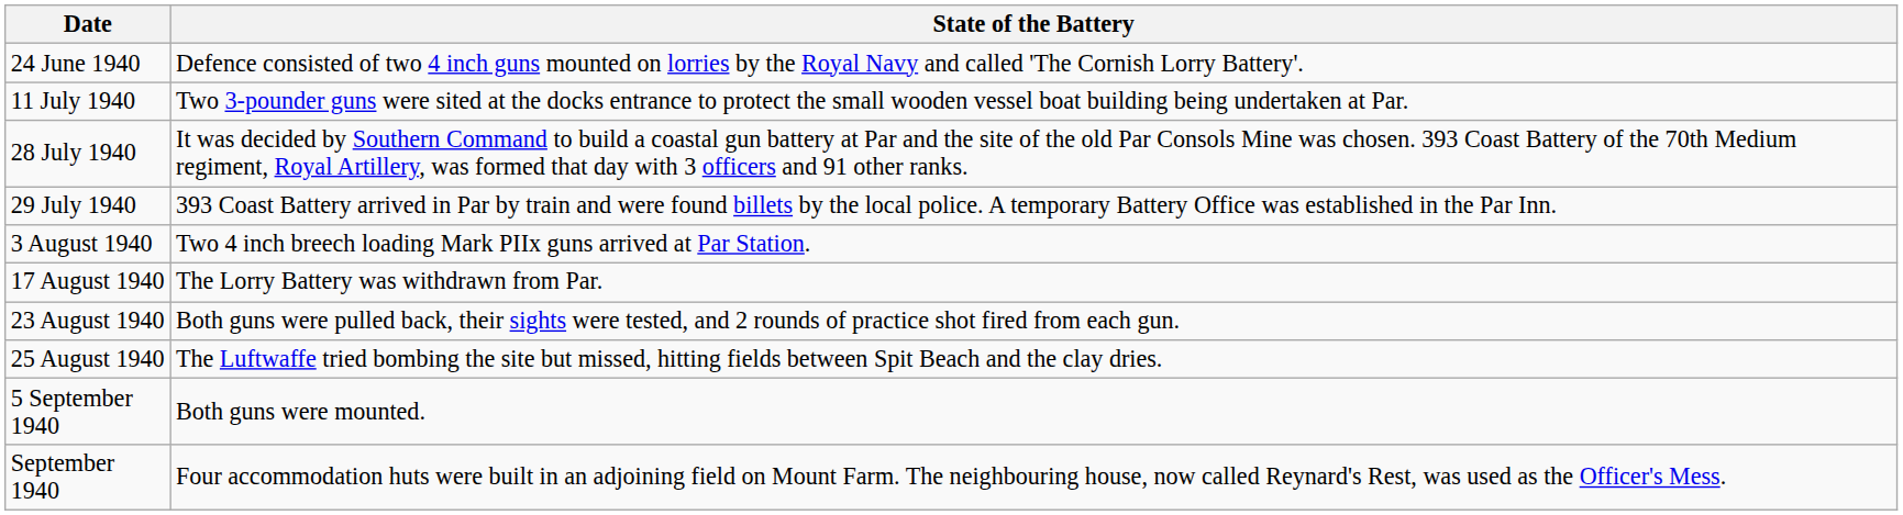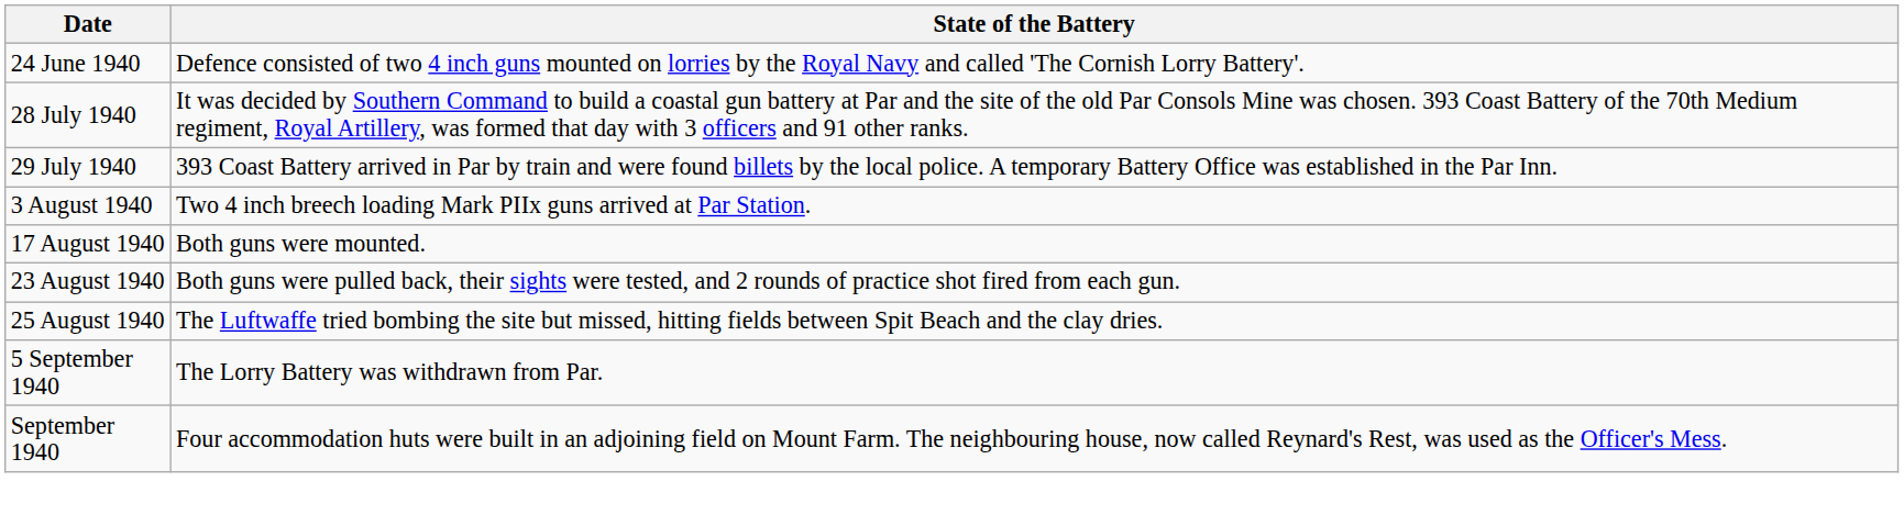- row: 11 July 1940 | Two 3-pounder guns were sited at the docks entrance to protect the small wooden vessel boat building being undertaken at Par.
17 August 1940 | State of the Battery: The Lorry Battery was withdrawn from Par. -> Both guns were mounted.
5 September 1940 | State of the Battery: Both guns were mounted. -> The Lorry Battery was withdrawn from Par.
